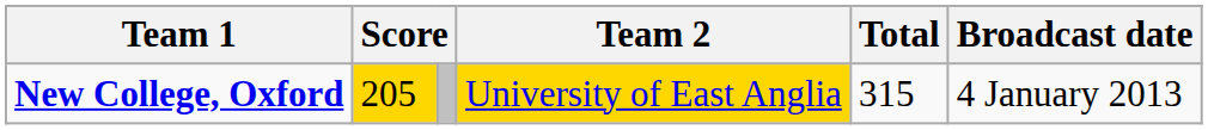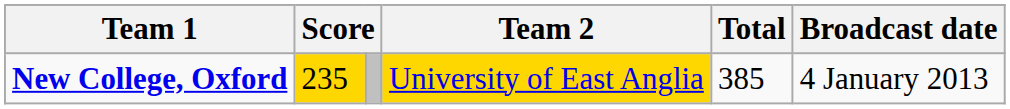New College, Oxford | column 2: 205 -> 235
New College, Oxford | Total: 315 -> 385
